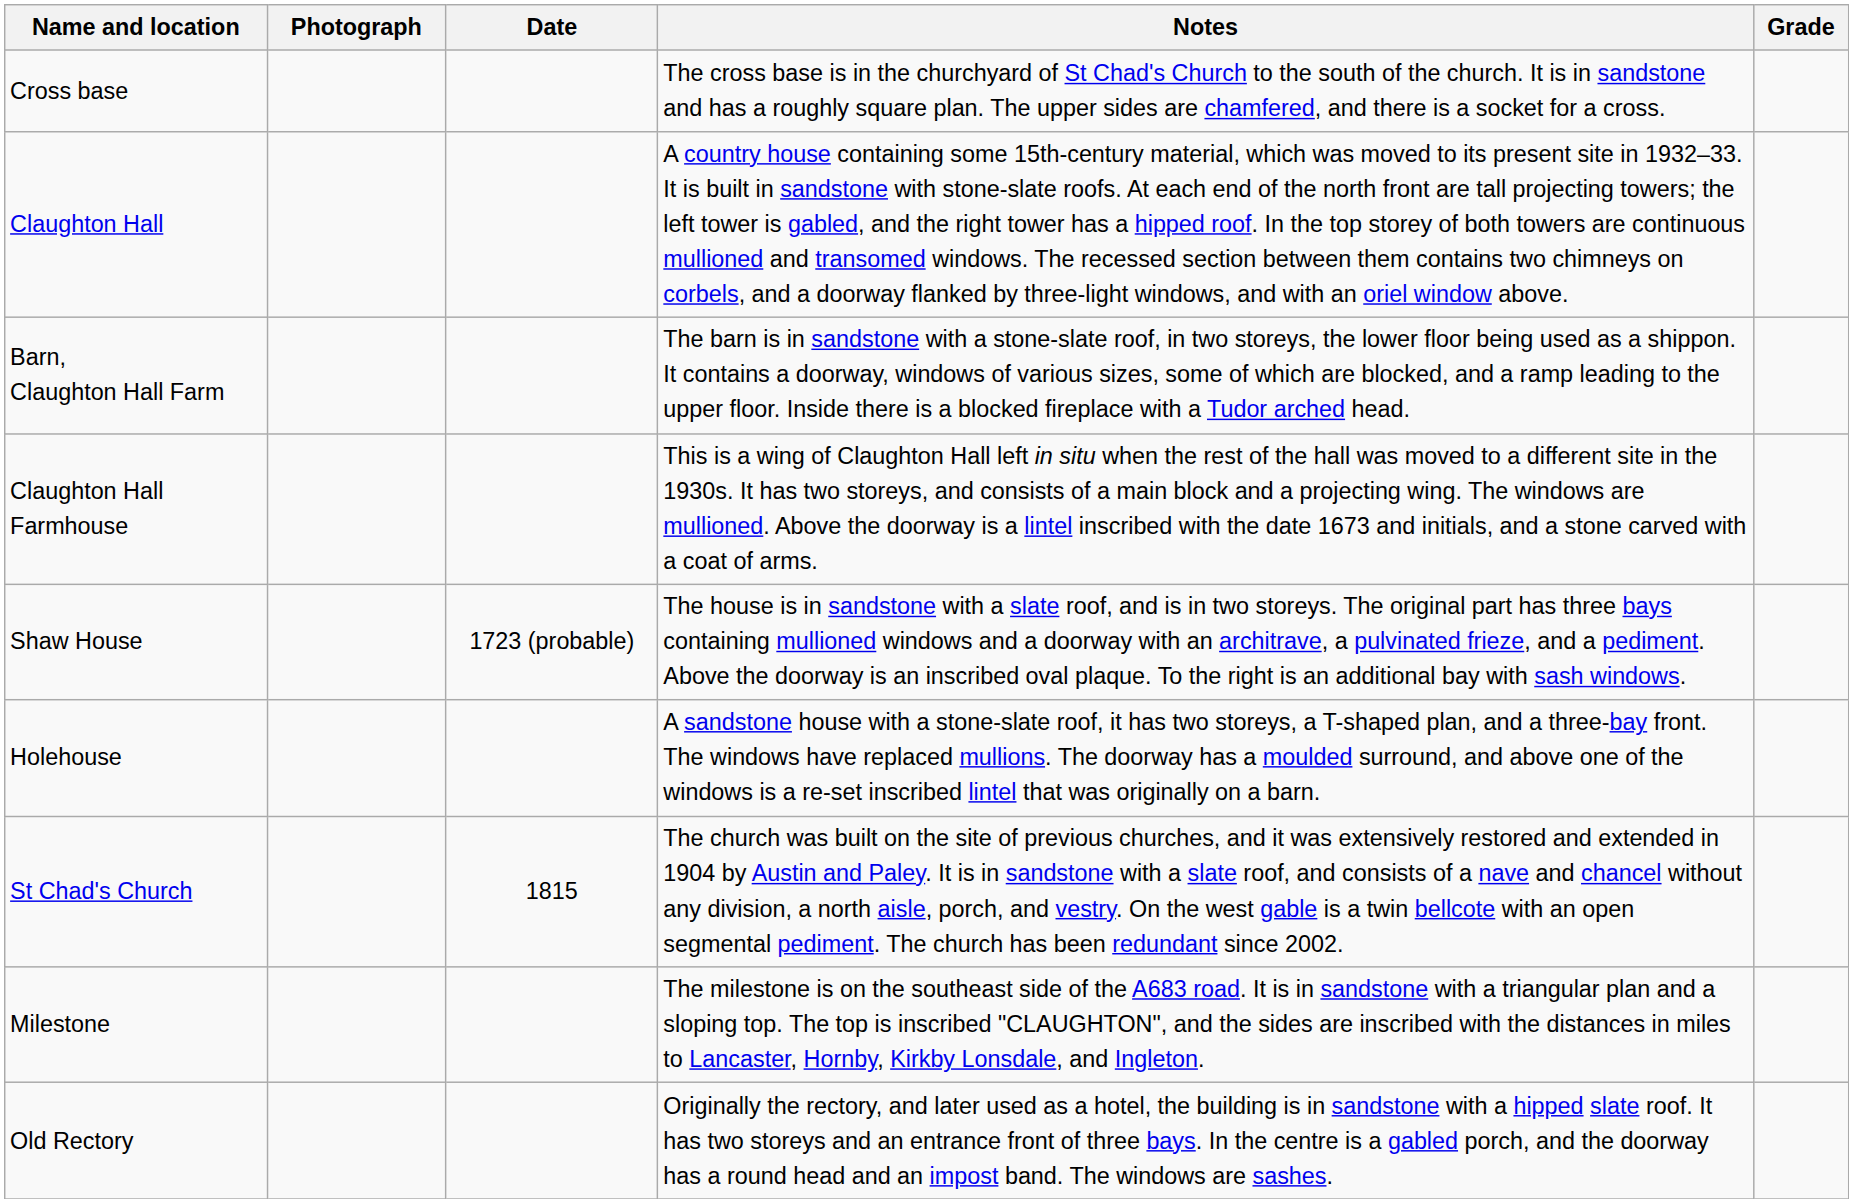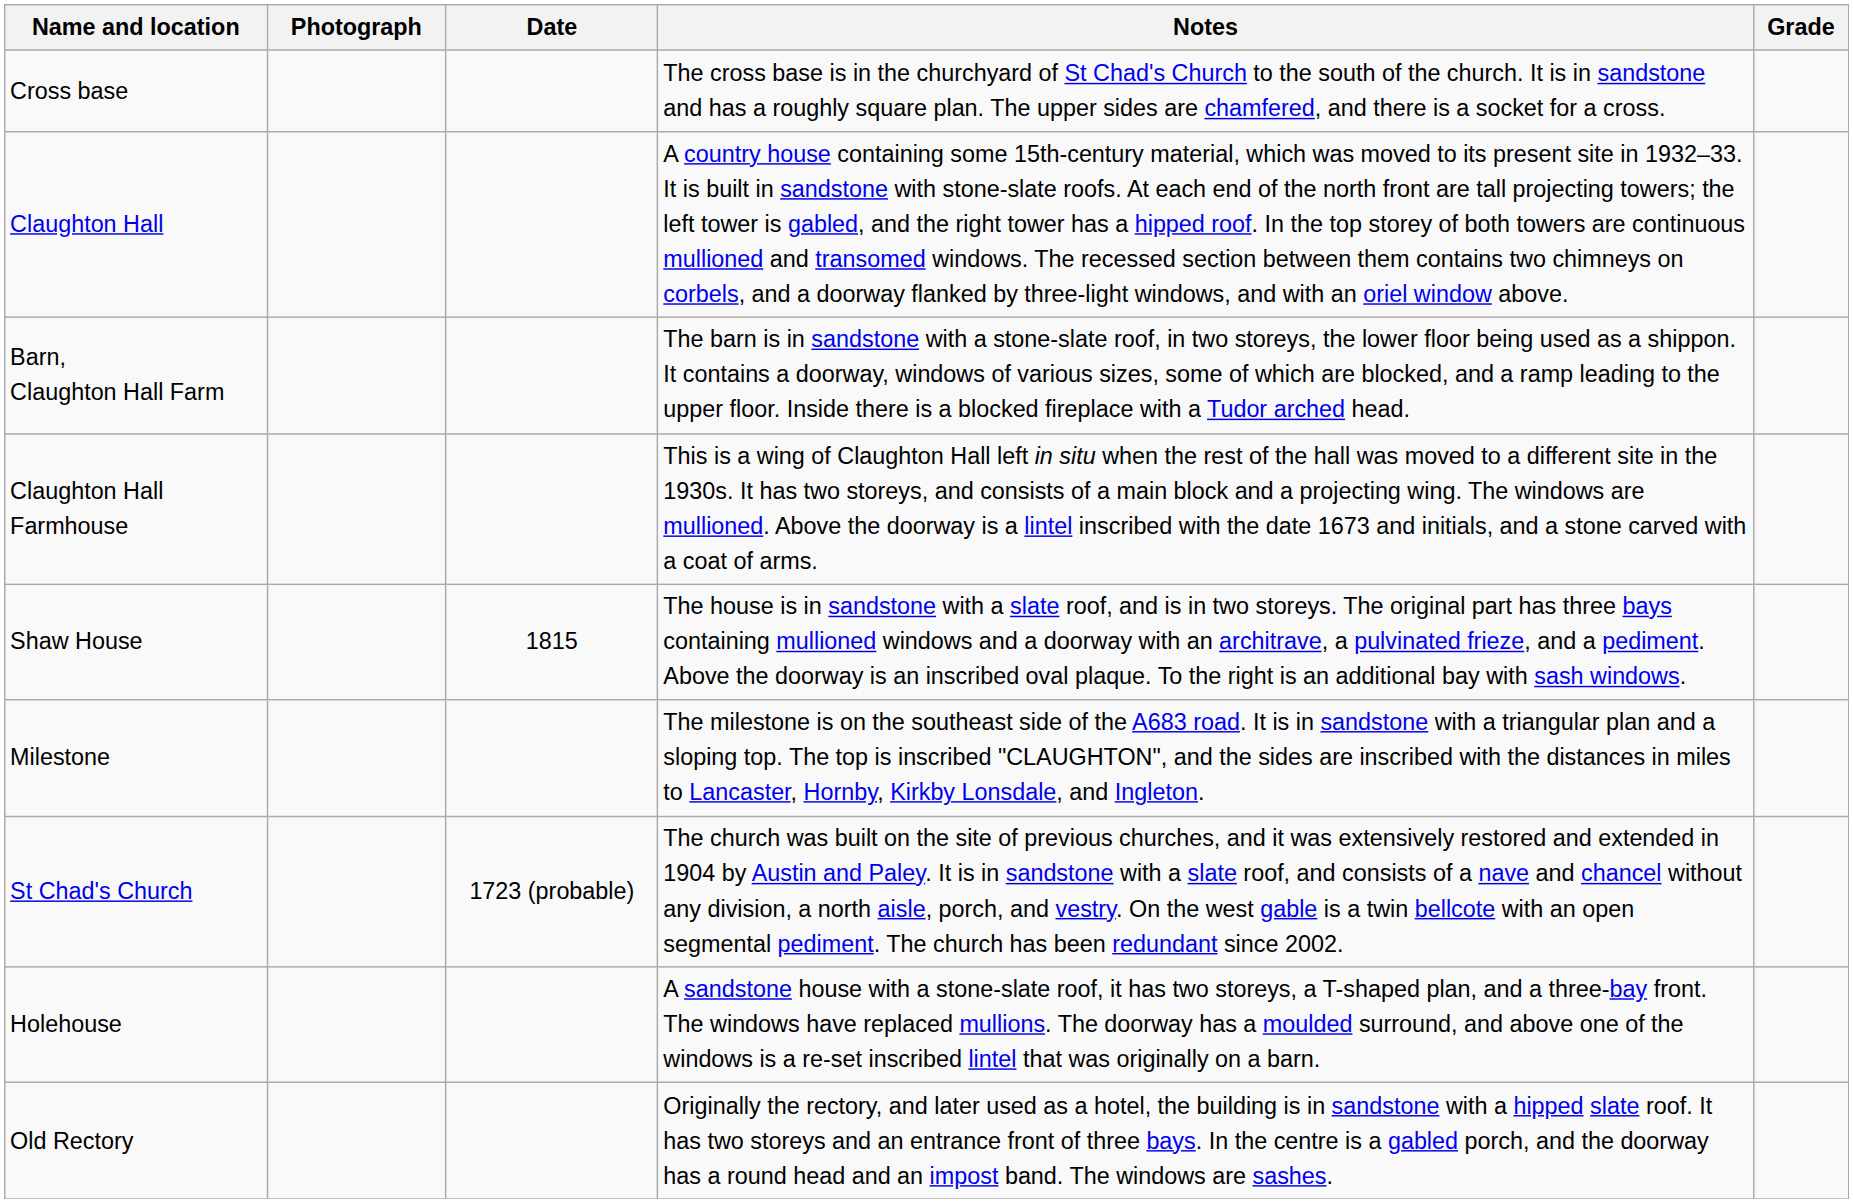Shaw House | Date: 1723 (probable) -> 1815
rows swapped: Holehouse <-> Milestone
St Chad's Church | Date: 1815 -> 1723 (probable)
